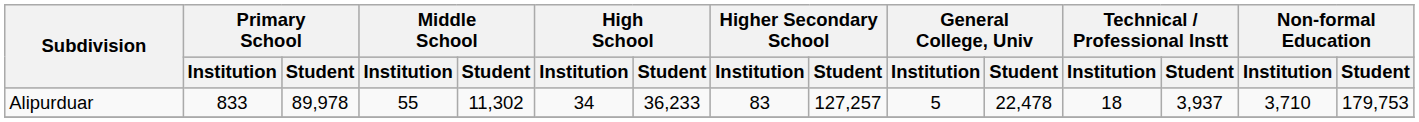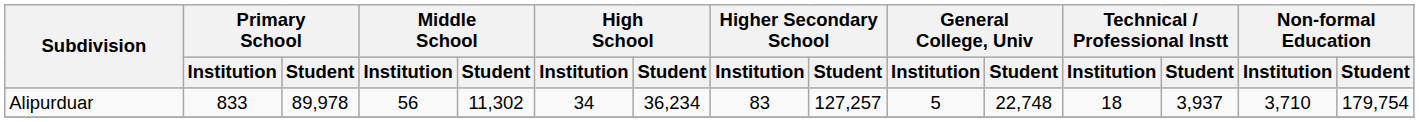Alipurduar | Middle School / Institution: 55 -> 56
Alipurduar | High School / Student: 36,233 -> 36,234
Alipurduar | General College, Univ / Student: 22,478 -> 22,748
Alipurduar | Non-formal Education / Student: 179,753 -> 179,754
